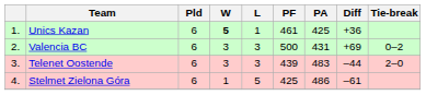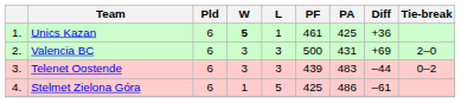Valencia BC | Tie-break: 0–2 -> 2–0
Telenet Oostende | Tie-break: 2–0 -> 0–2
